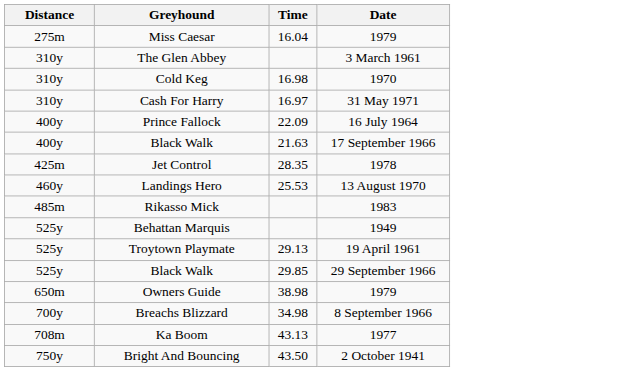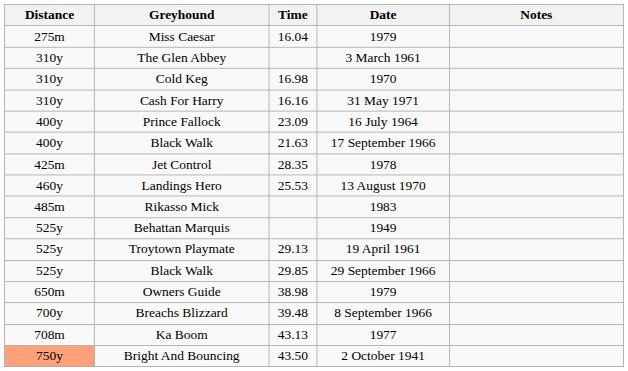+ column: Notes
Cash For Harry | Time: 16.97 -> 16.16
Prince Fallock | Time: 22.09 -> 23.09
Breachs Blizzard | Time: 34.98 -> 39.48
Bright And Bouncing | Distance: no background -> lightsalmon background
